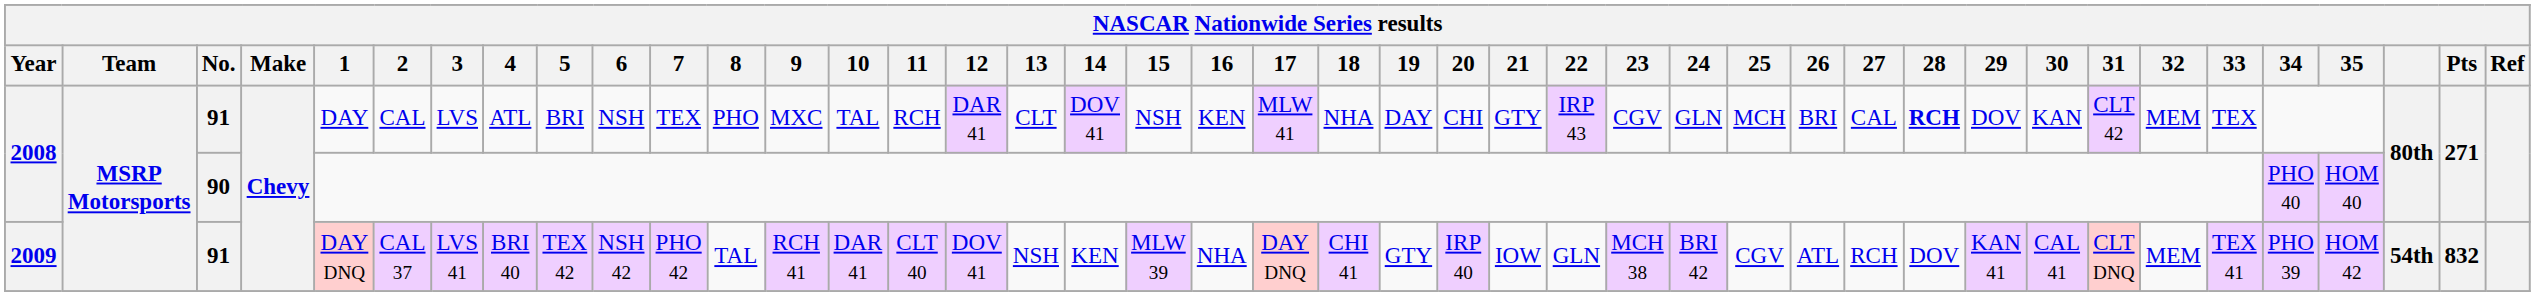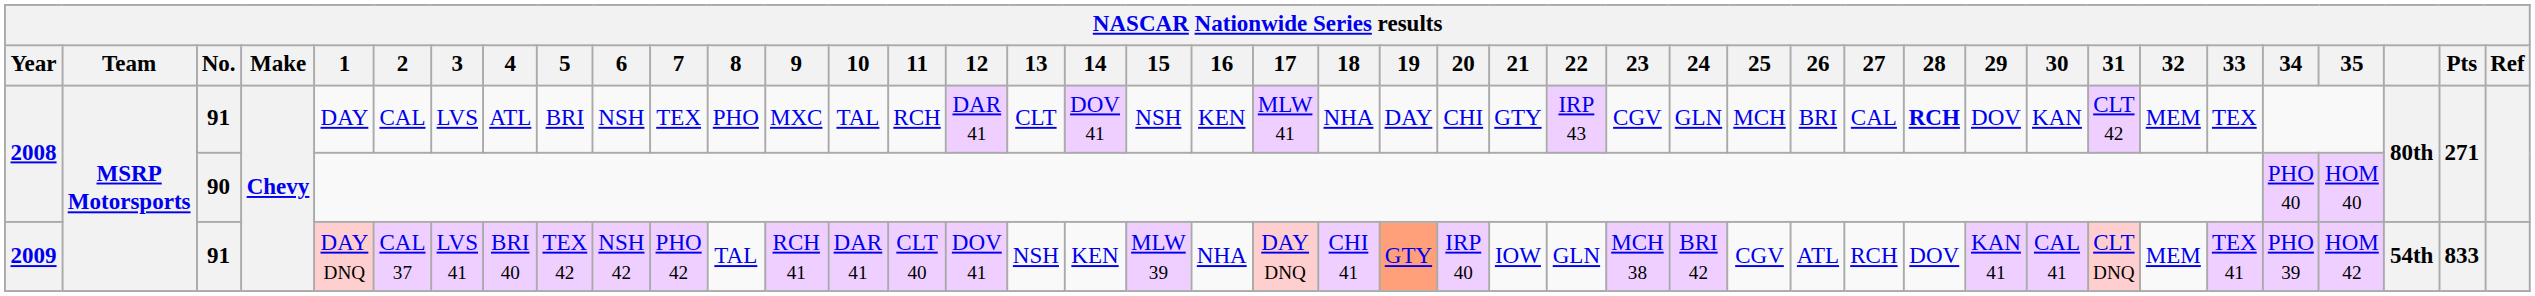2009 | 19: no background -> lightsalmon background
2009 | Pts: 832 -> 833
